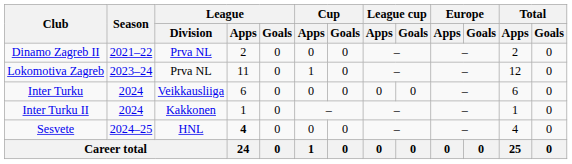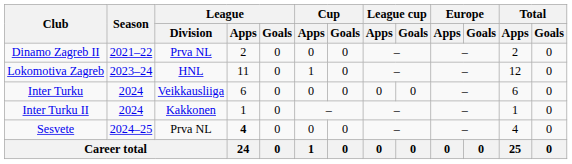Lokomotiva Zagreb | League / Division: Prva NL -> HNL
Sesvete | League / Division: HNL -> Prva NL
